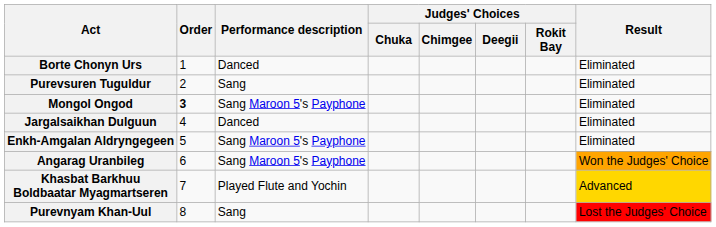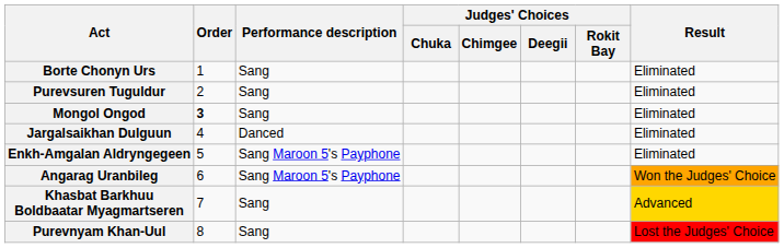Borte Chonyn Urs | Performance description: Danced -> Sang
Mongol Ongod | Performance description: Sang Maroon 5's Payphone -> Sang
Khasbat Barkhuu Boldbaatar Myagmartseren | Performance description: Played Flute and Yochin -> Sang
